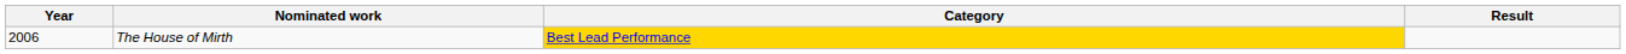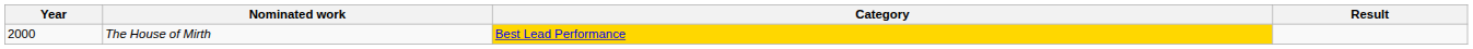The House of Mirth | Year: 2006 -> 2000
